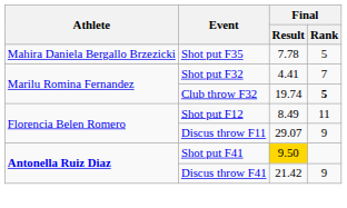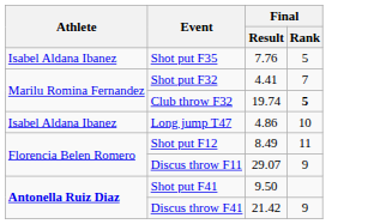Shot put F35 | Athlete: Mahira Daniela Bergallo Brzezicki -> Isabel Aldana Ibanez
Shot put F35 | Final / Result: 7.78 -> 7.76
+ row: Isabel Aldana Ibanez | Long jump T47 | 4.86 | 10
Shot put F41 | Final / Result: gold background -> no background
